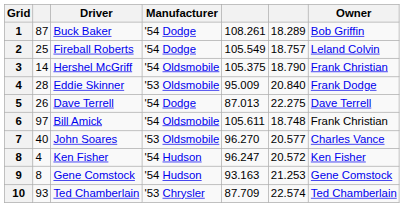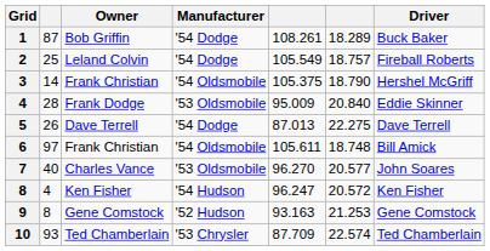columns swapped: Driver <-> Owner
9 | Manufacturer: '54 Hudson -> '52 Hudson
